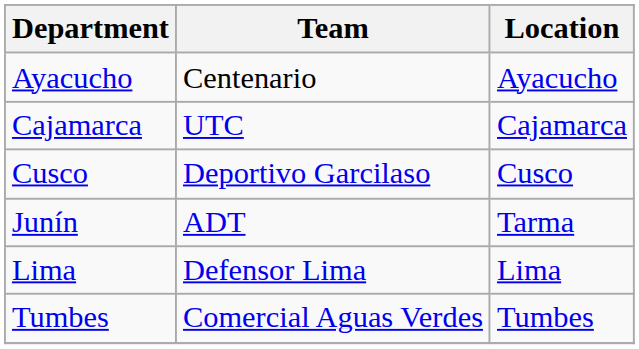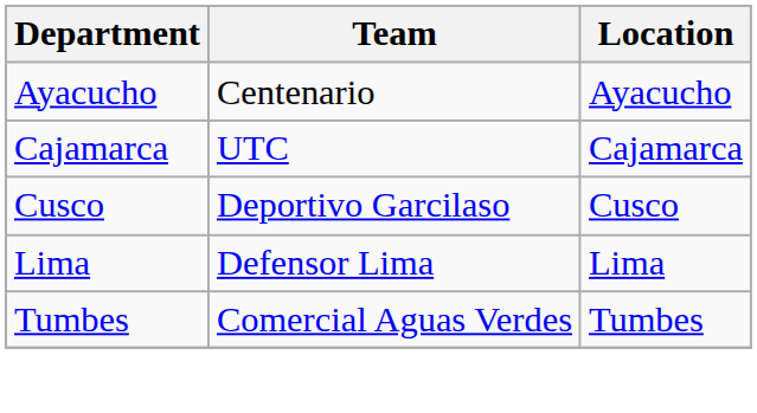- row: Junín | ADT | Tarma
